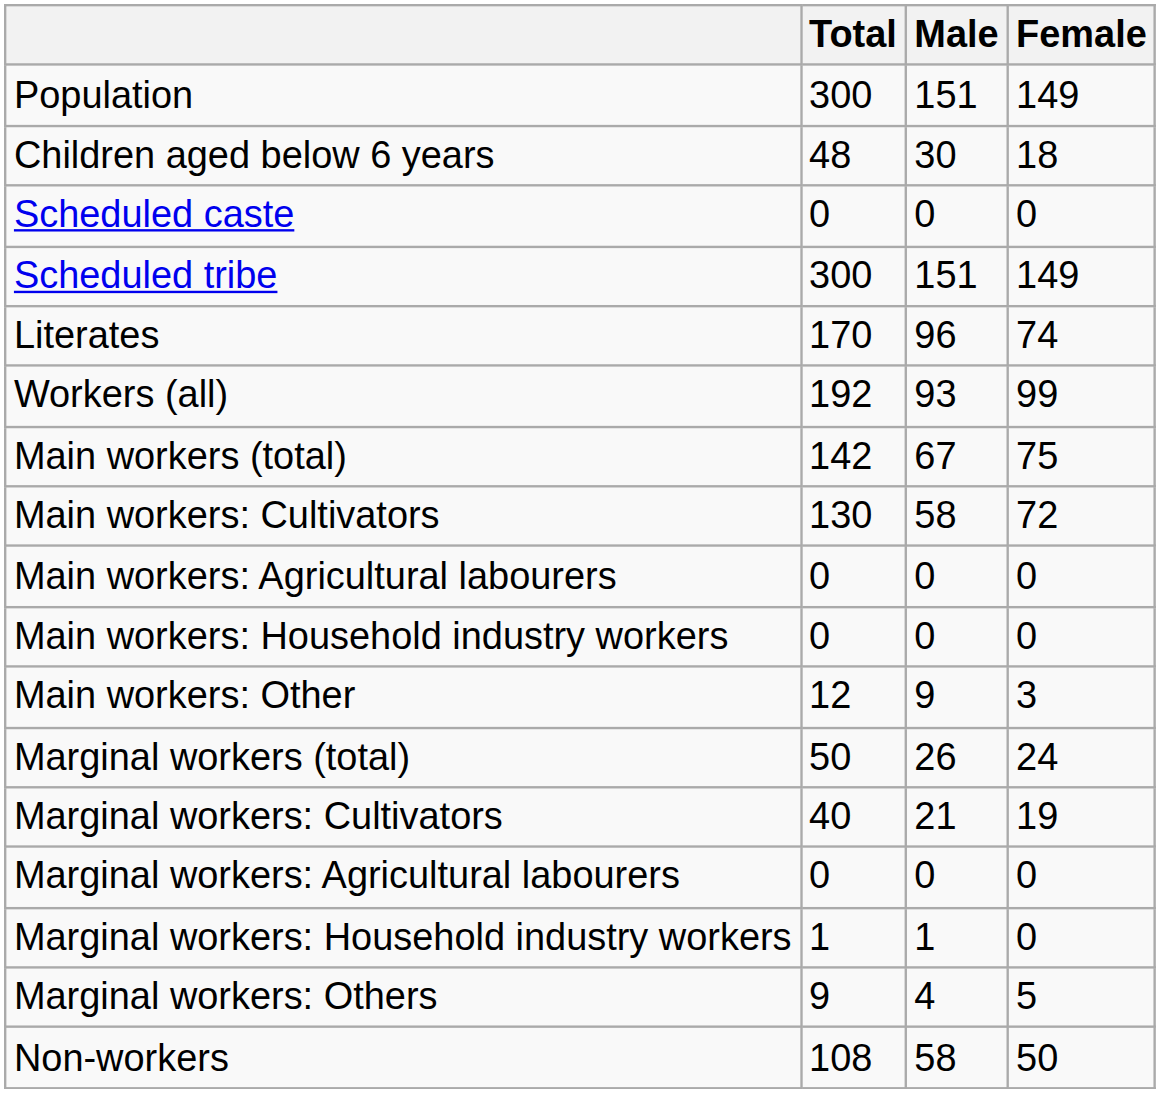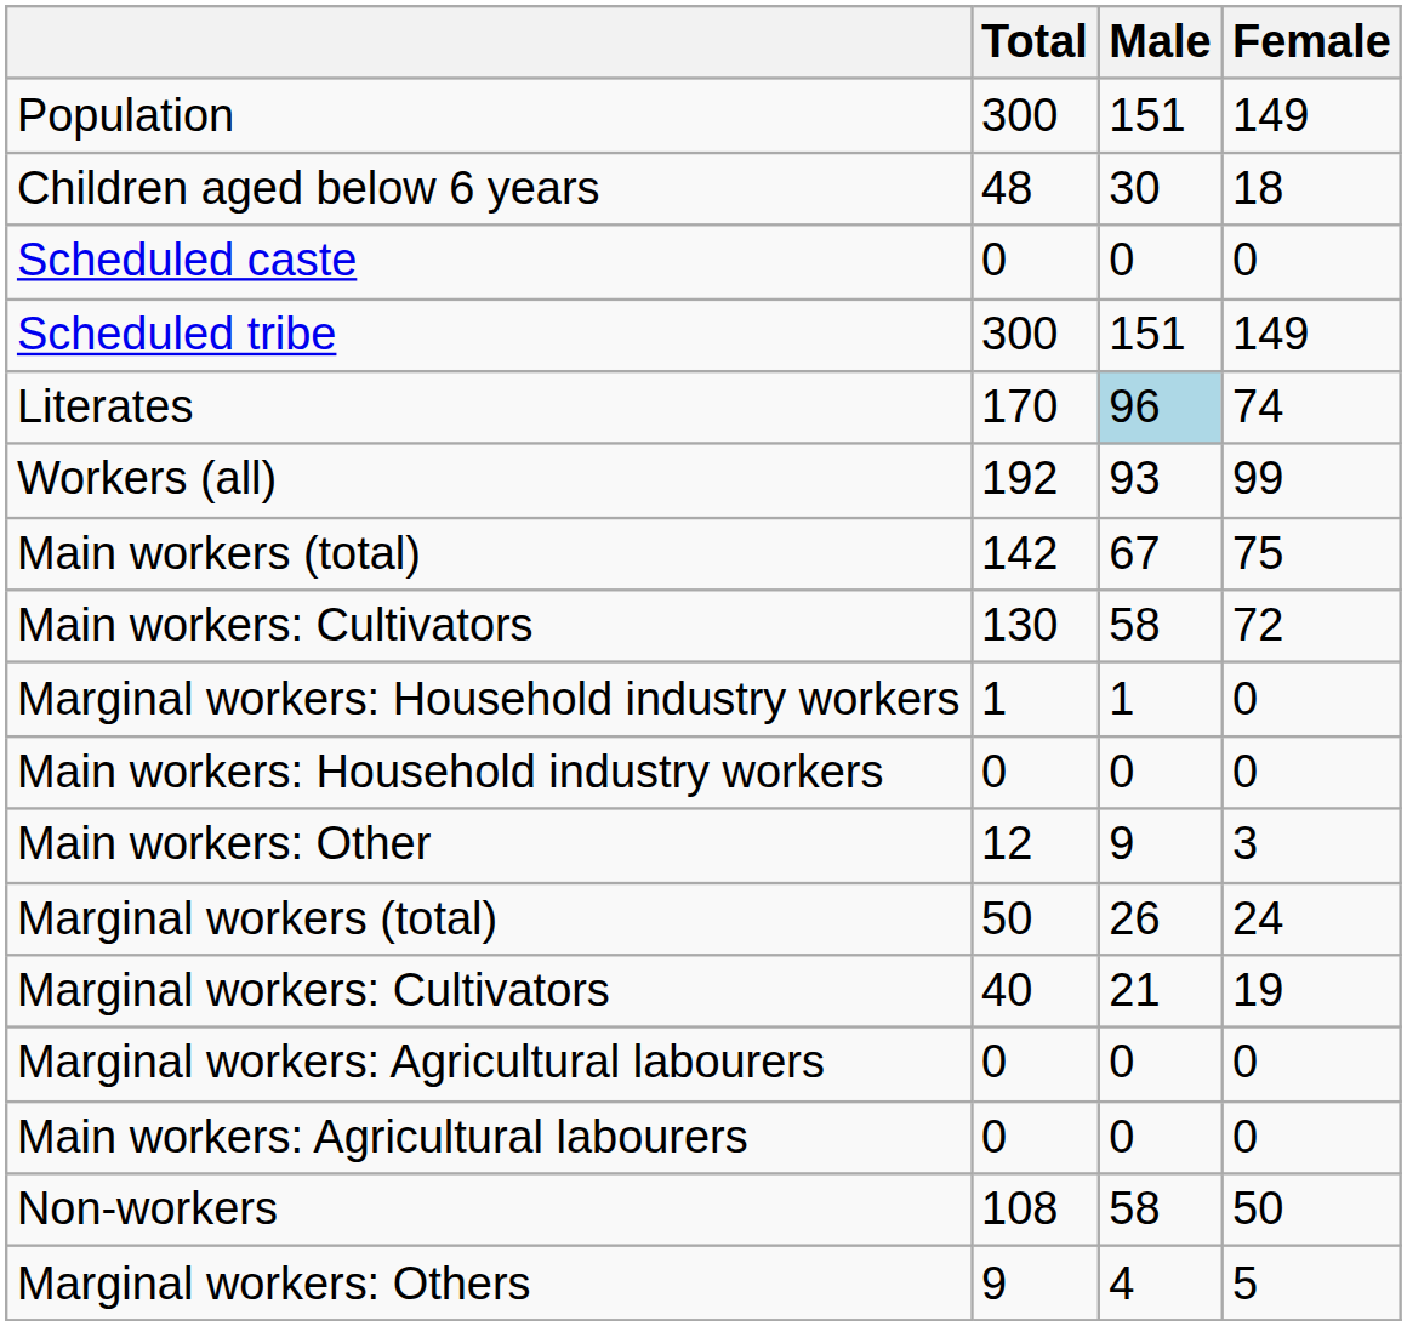Literates | Male: no background -> lightblue background
rows swapped: Main workers: Agricultural labourers <-> Marginal workers: Household industry workers
rows swapped: Marginal workers: Others <-> Non-workers
